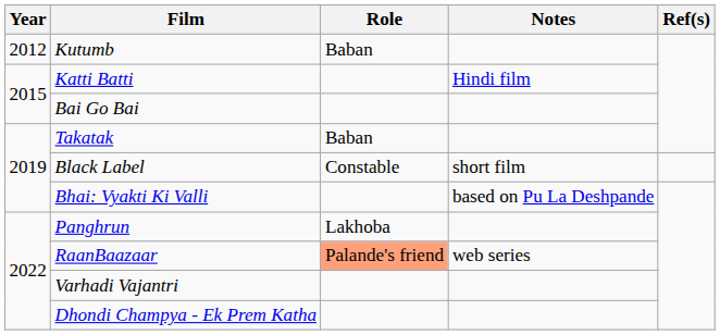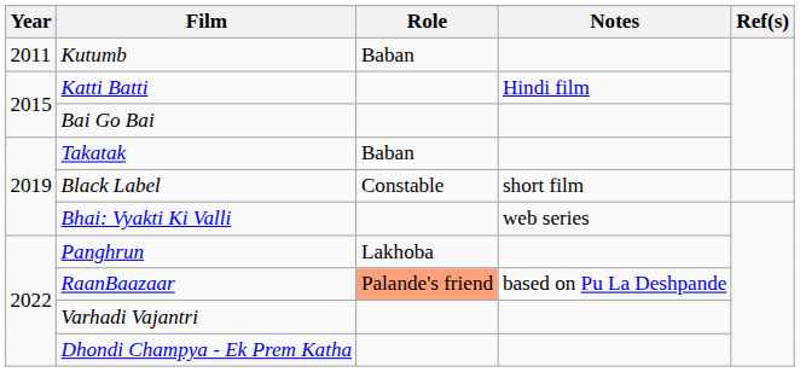Kutumb | Year: 2012 -> 2011
Bhai: Vyakti Ki Valli | Notes: based on Pu La Deshpande -> web series
RaanBaazaar | Notes: web series -> based on Pu La Deshpande
